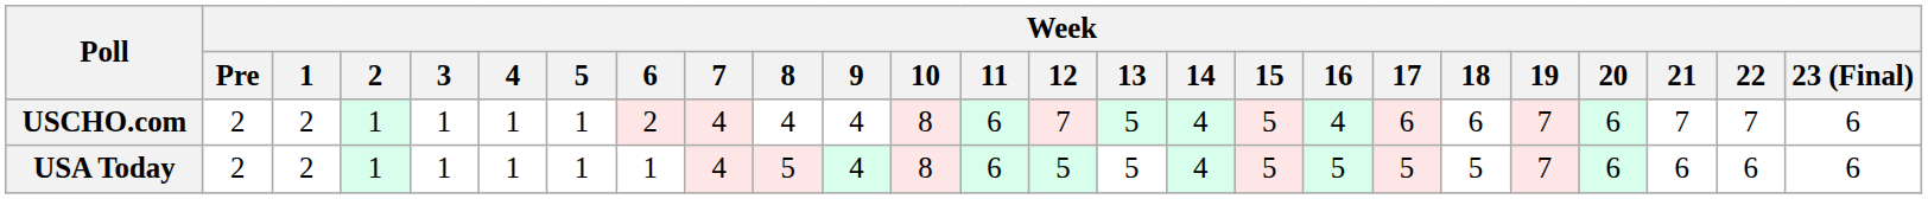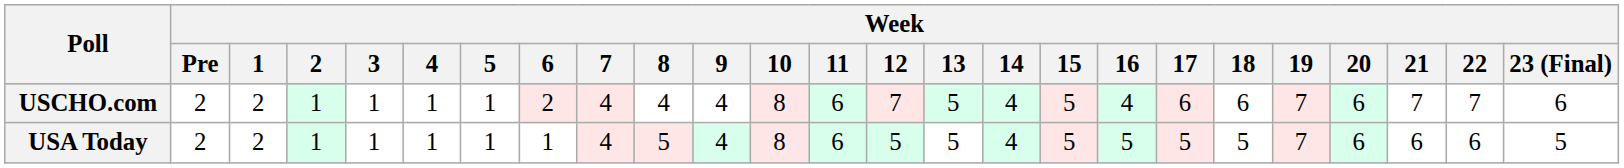USA Today | Week / 23 (Final): 6 -> 5
